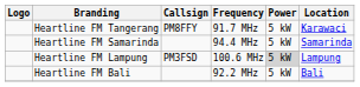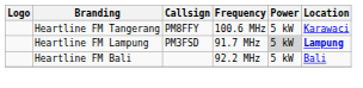Heartline FM Tangerang | Frequency: 91.7 MHz -> 100.6 MHz
- row: Heartline FM Samarinda | 94.4 MHz | 5 kW | Samarinda
Heartline FM Lampung | Frequency: 100.6 MHz -> 91.7 MHz
Heartline FM Lampung | Location: normal -> bold
